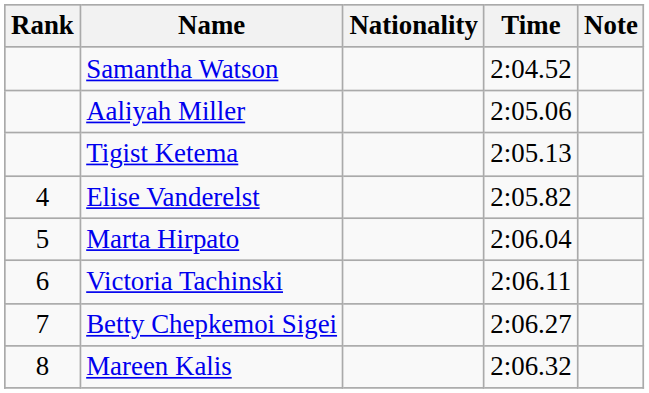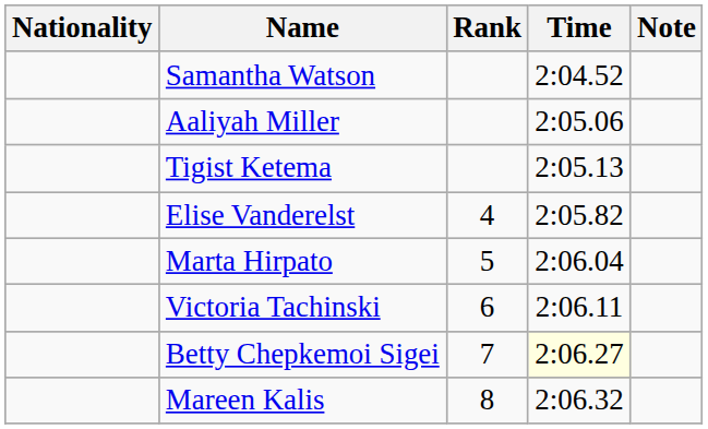columns swapped: Rank <-> Nationality
Betty Chepkemoi Sigei | Time: no background -> lightyellow background
